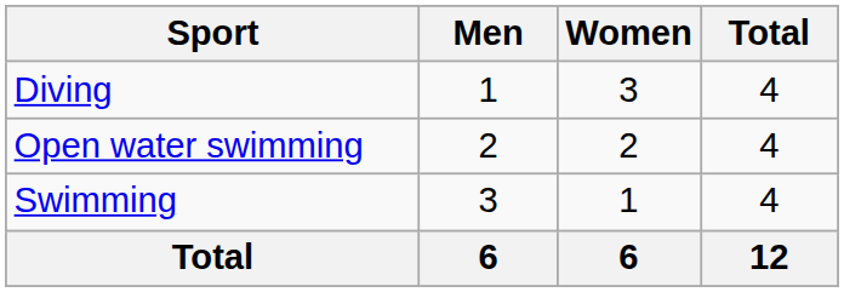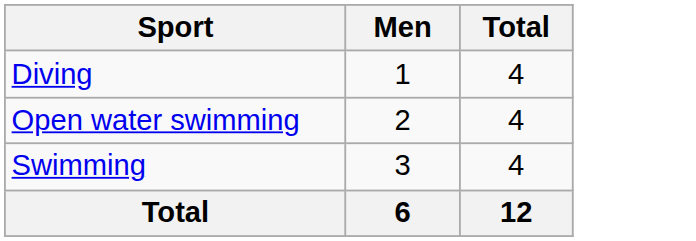- column: Women | 3 | 2 | 1 | 6
